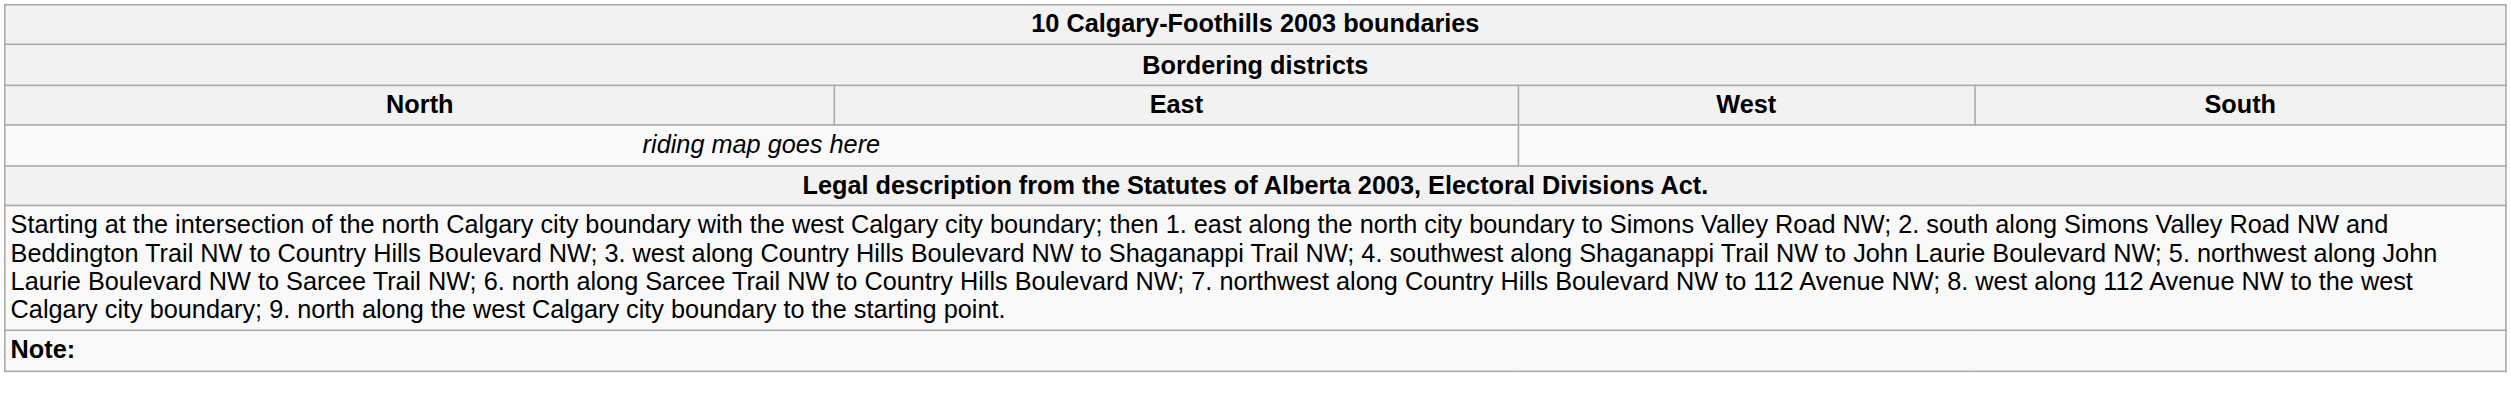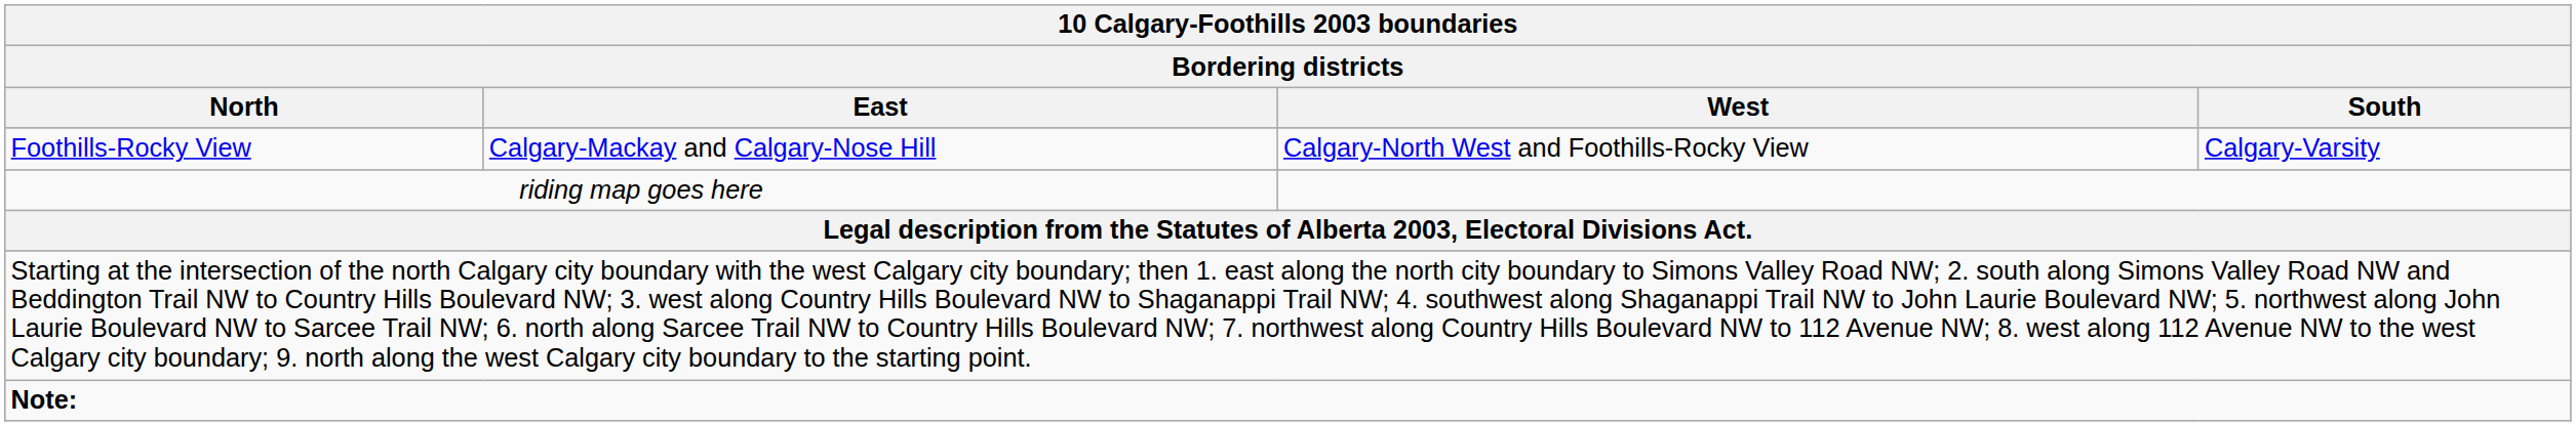+ row: Foothills-Rocky View | Calgary-Mackay and Calgary-Nose Hill | Calgary-North West and Foothills-Rocky View | Calgary-Varsity
